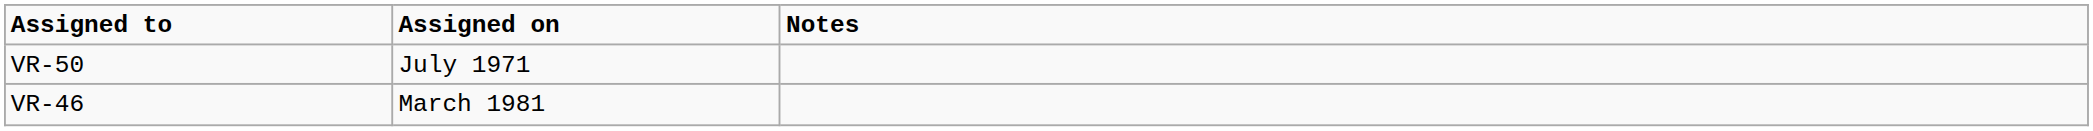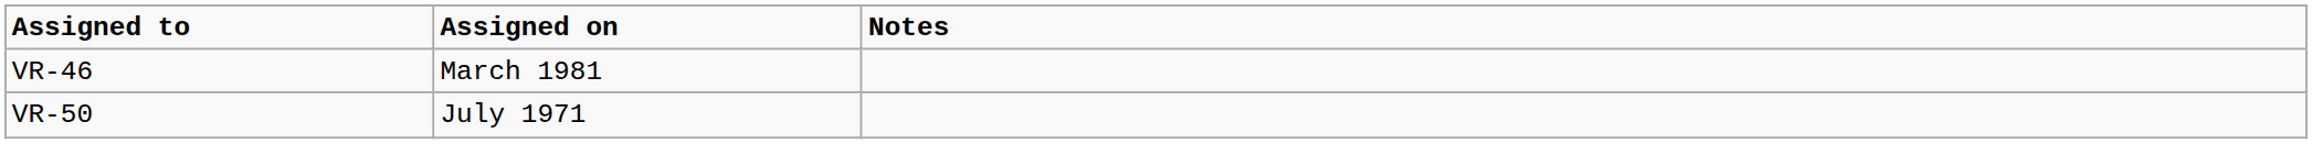rows swapped: VR-50 <-> VR-46
